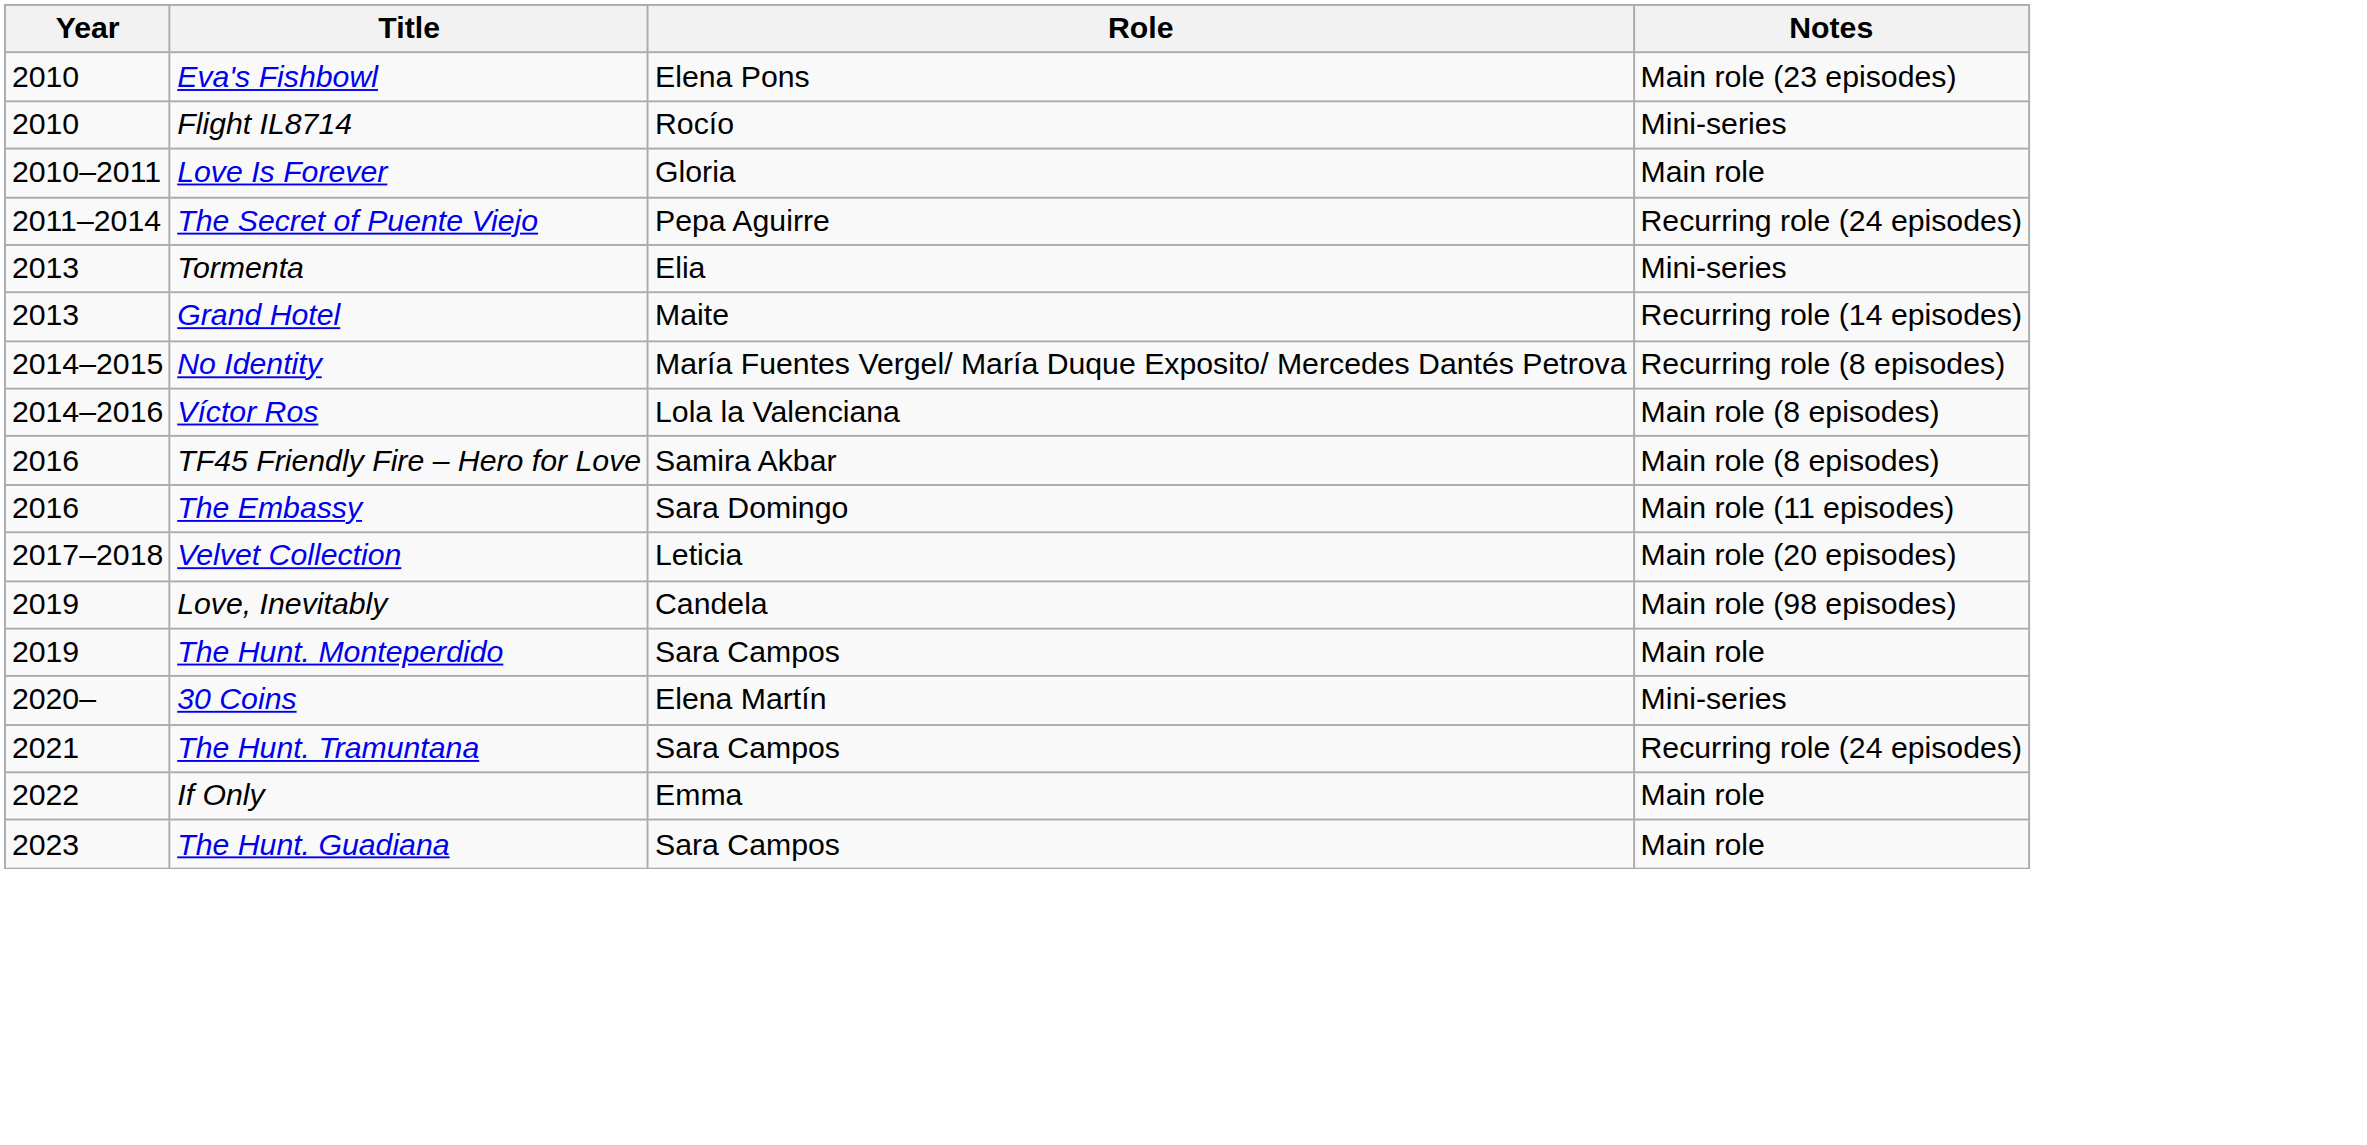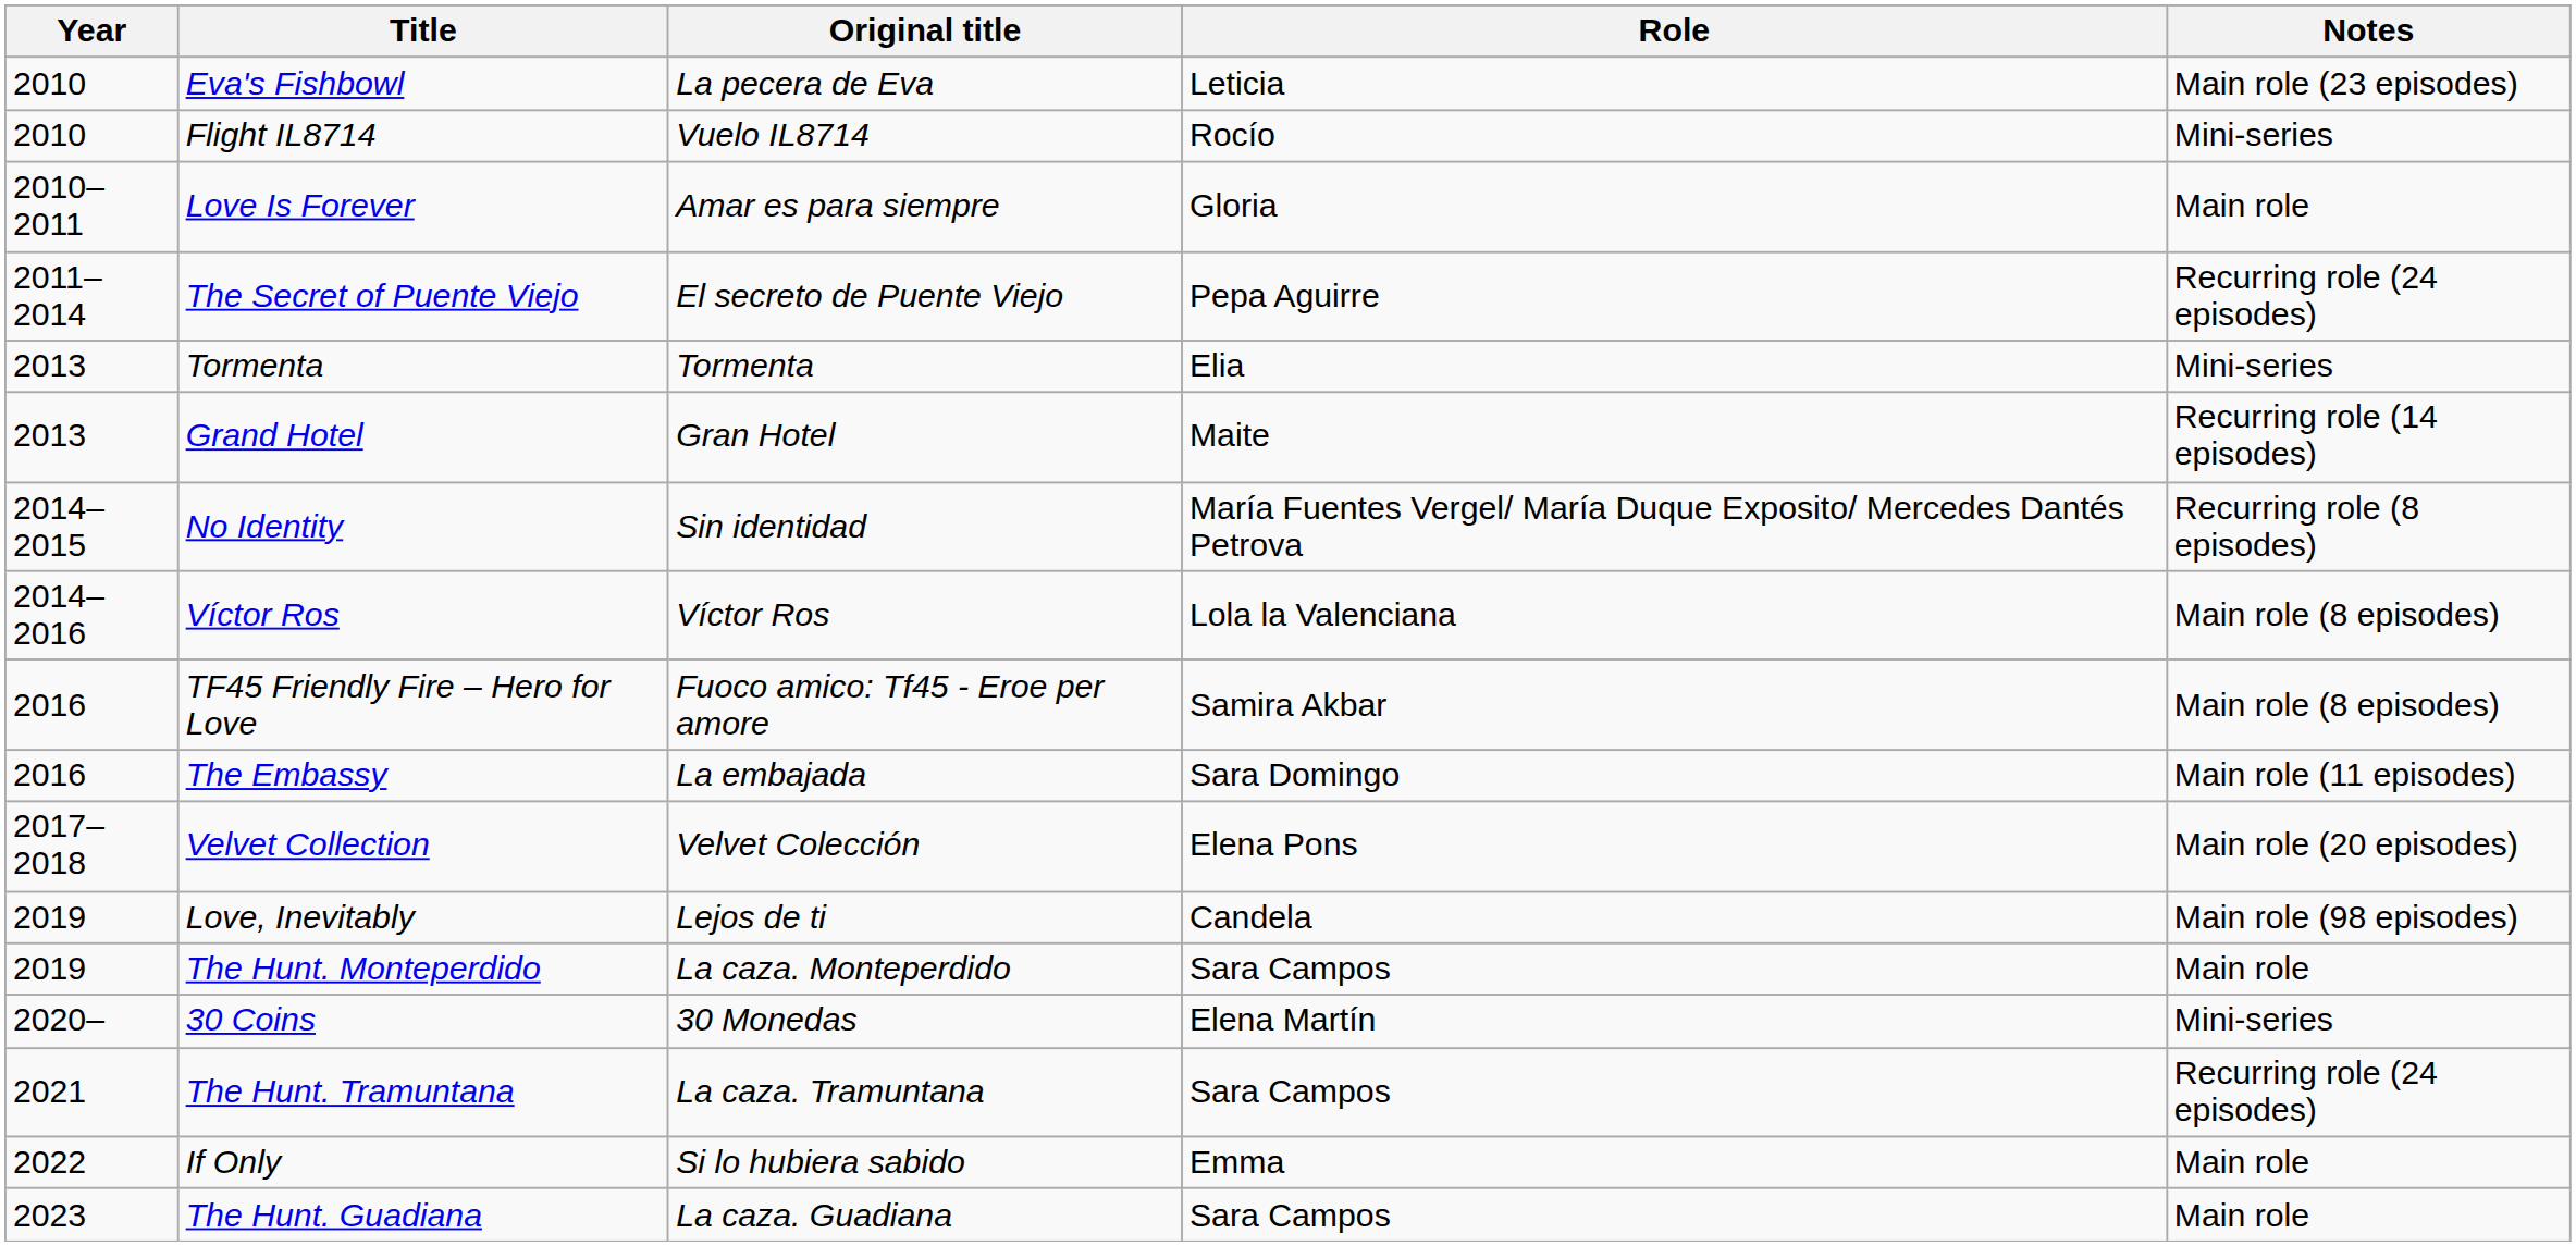+ column: Original title | La pecera de Eva | Vuelo IL8714 | Amar es para siempre | El secreto de Puente Viejo | Tormenta | Gran Hotel | Sin identidad | Víctor Ros | Fuoco amico: Tf45 - Eroe per amore | La embajada | Velvet Colección | Lejos de ti | La caza. Monteperdido | 30 Monedas | La caza. Tramuntana | Si lo hubiera sabido | La caza. Guadiana
Eva's Fishbowl | Role: Elena Pons -> Leticia
Velvet Collection | Role: Leticia -> Elena Pons
